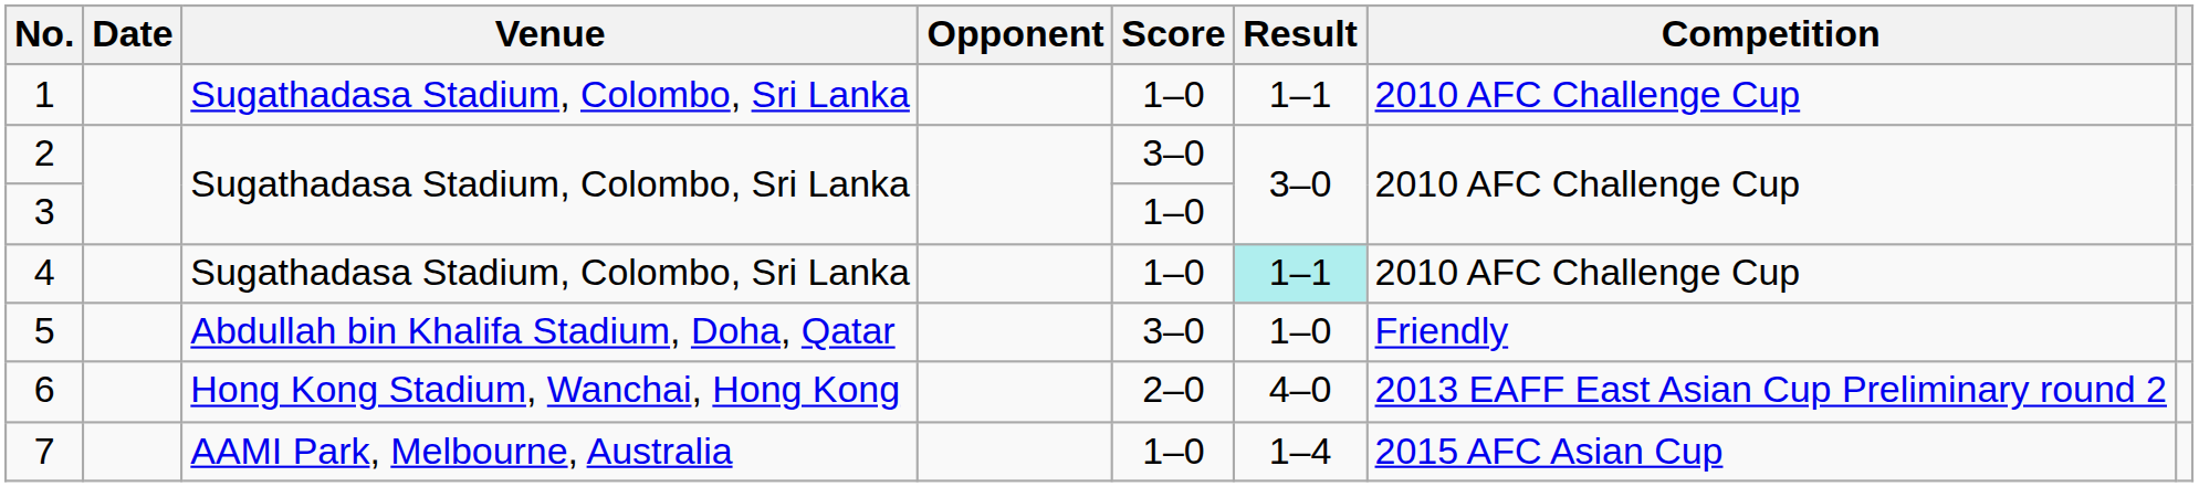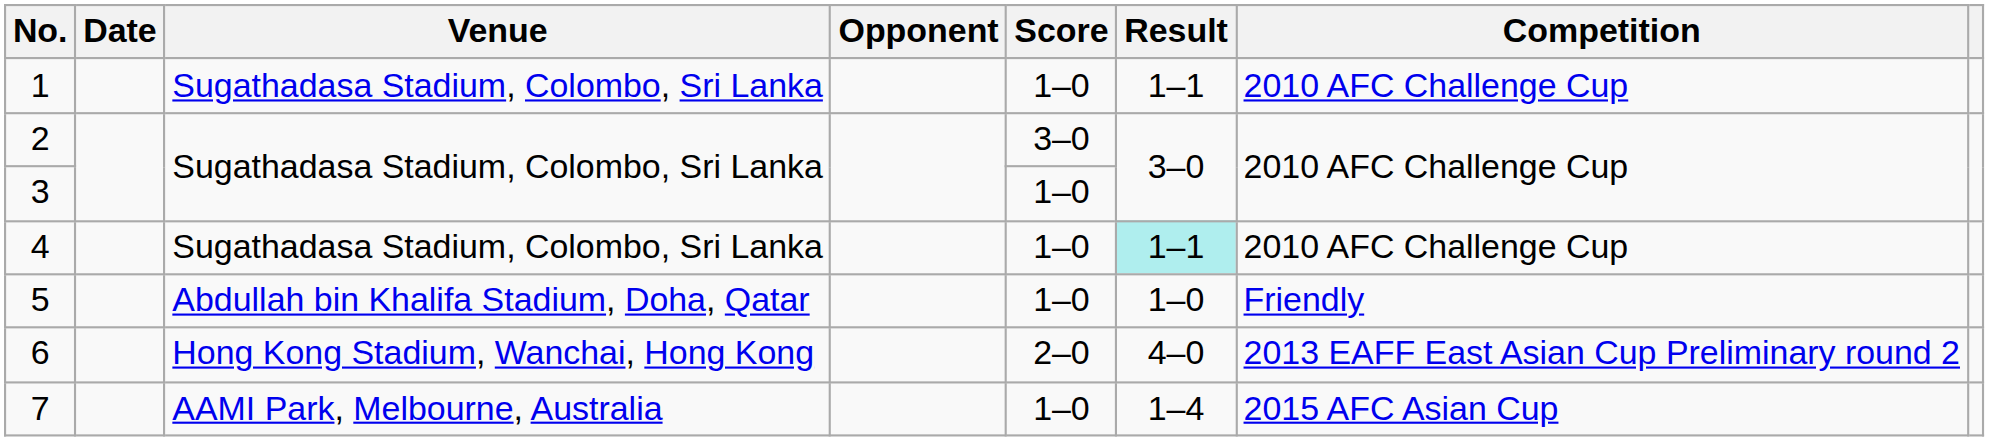5 | Score: 3–0 -> 1–0
